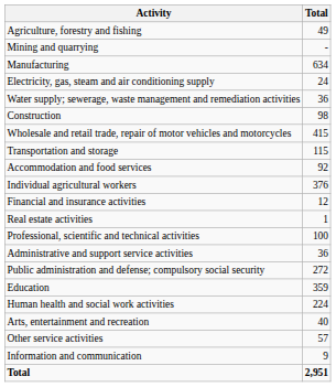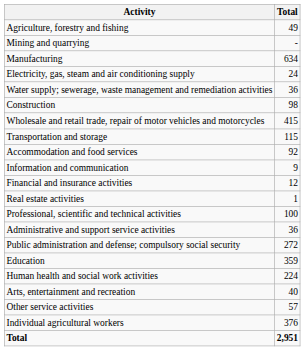rows swapped: Information and communication <-> Individual agricultural workers
